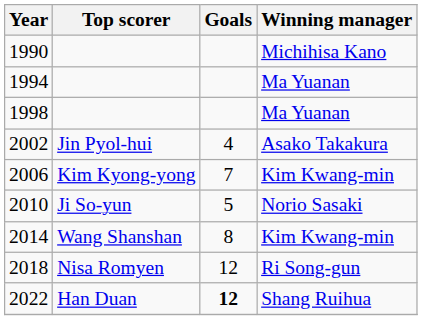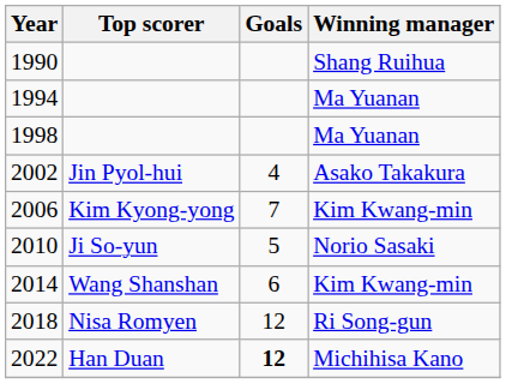1990 | Winning manager: Michihisa Kano -> Shang Ruihua
2014 | Goals: 8 -> 6
2022 | Winning manager: Shang Ruihua -> Michihisa Kano
